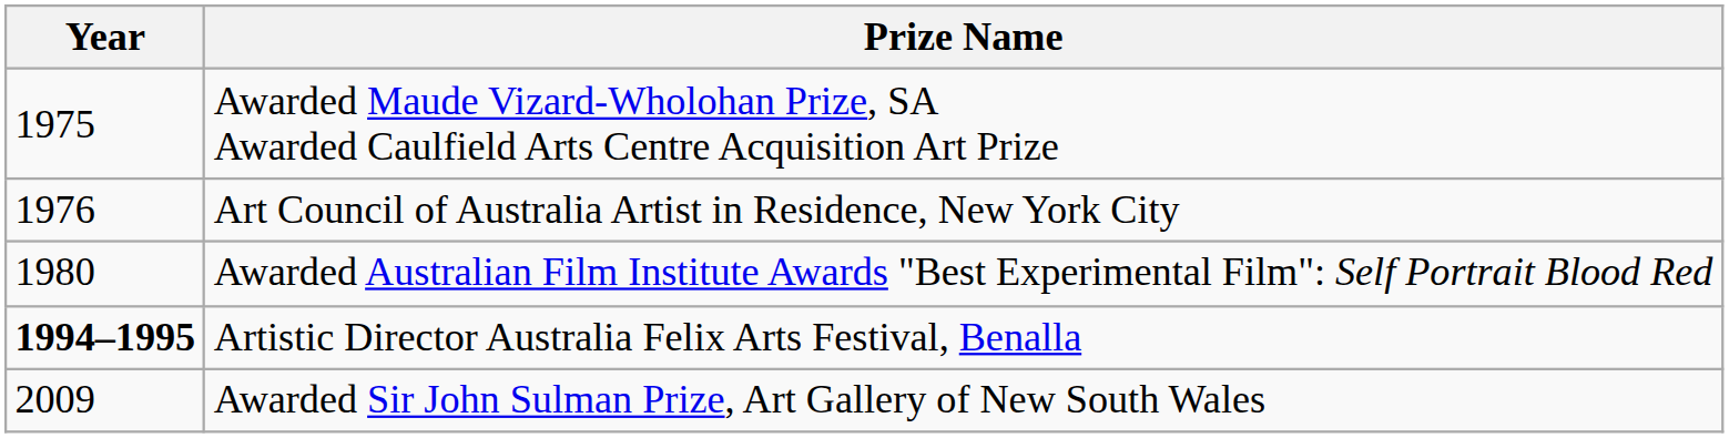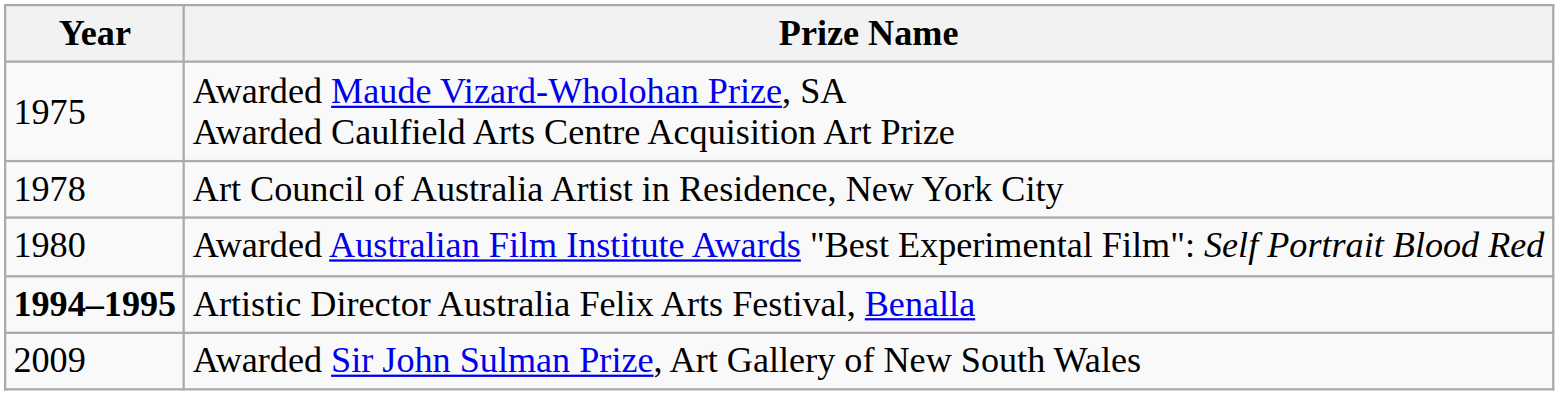Art Council of Australia Artist in Residence, New York City | Year: 1976 -> 1978
